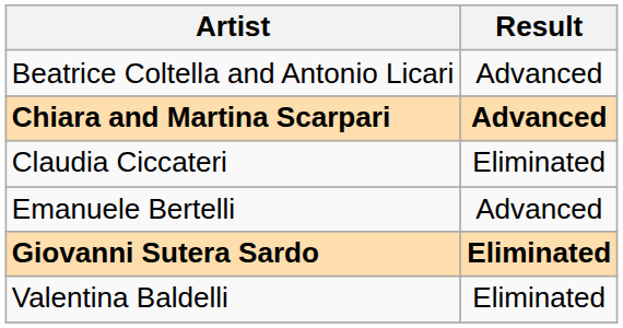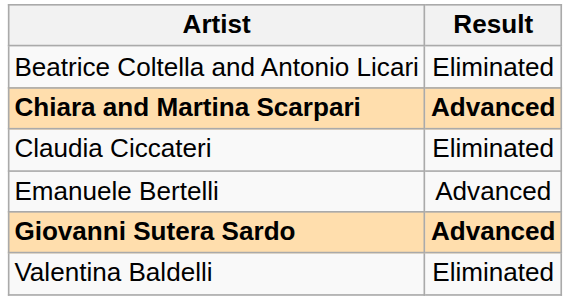Beatrice Coltella and Antonio Licari | Result: Advanced -> Eliminated
Giovanni Sutera Sardo | Result: Eliminated -> Advanced
